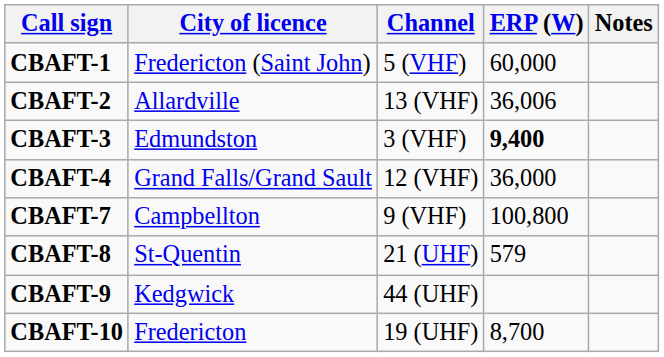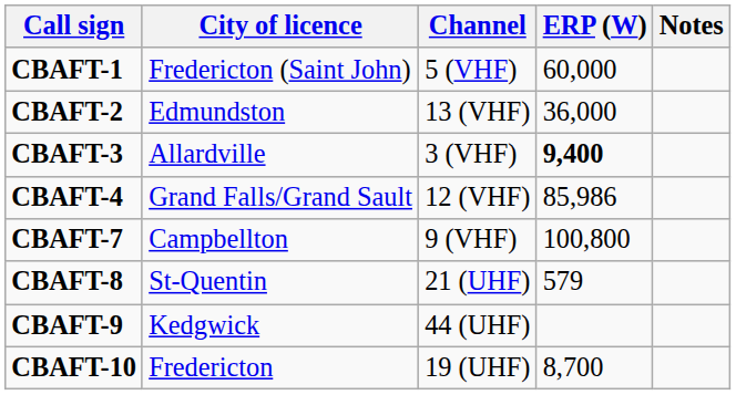CBAFT-2 | City of licence: Allardville -> Edmundston
CBAFT-2 | ERP (W): 36,006 -> 36,000
CBAFT-3 | City of licence: Edmundston -> Allardville
CBAFT-4 | ERP (W): 36,000 -> 85,986
